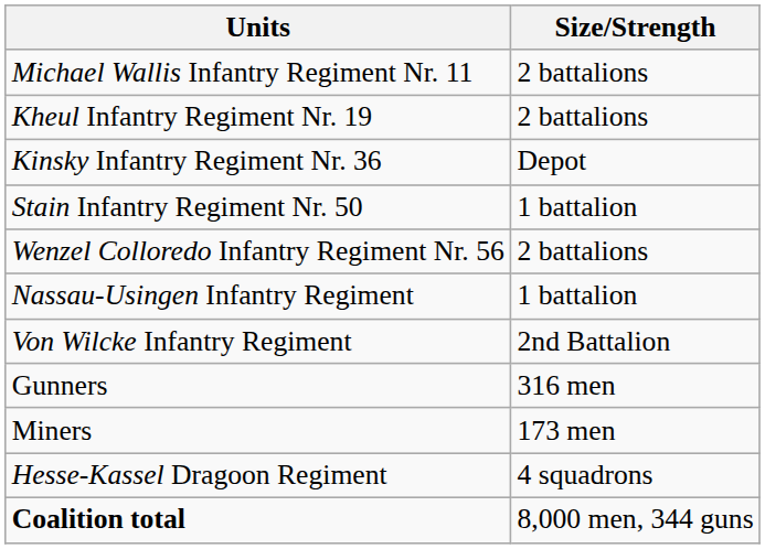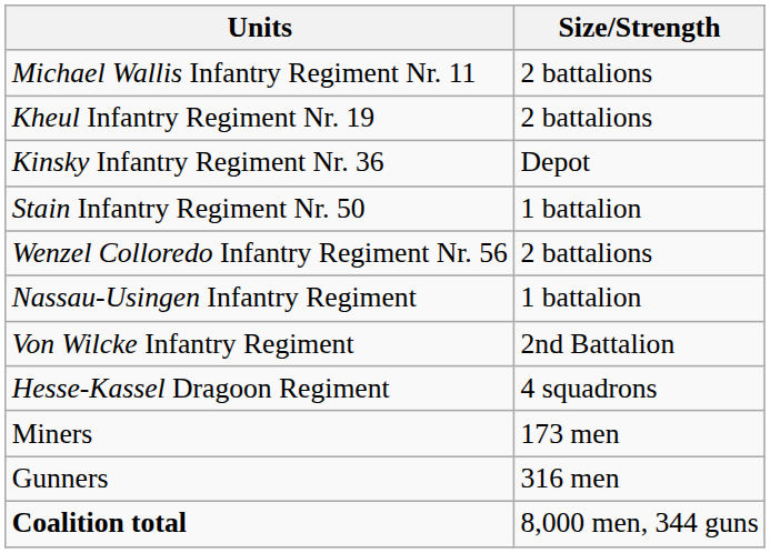rows swapped: Gunners <-> Hesse-Kassel Dragoon Regiment
